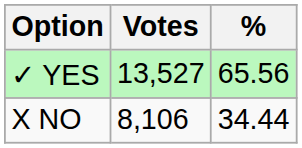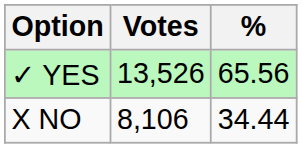✓ YES | Votes: 13,527 -> 13,526
